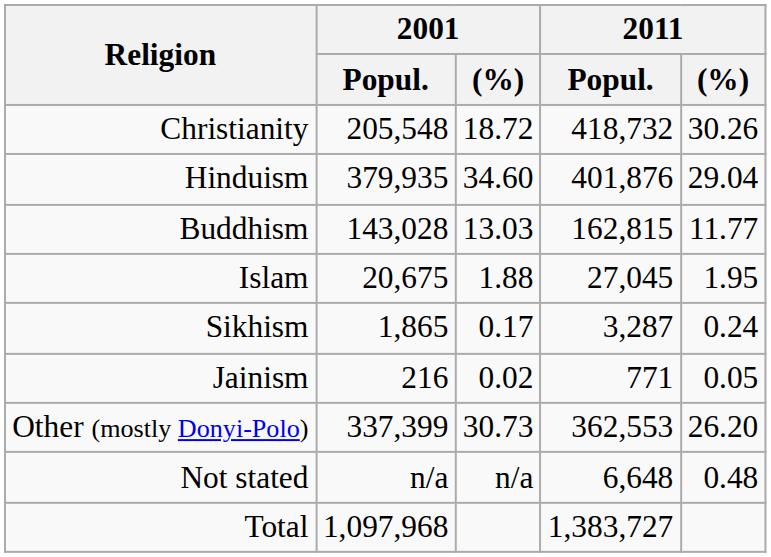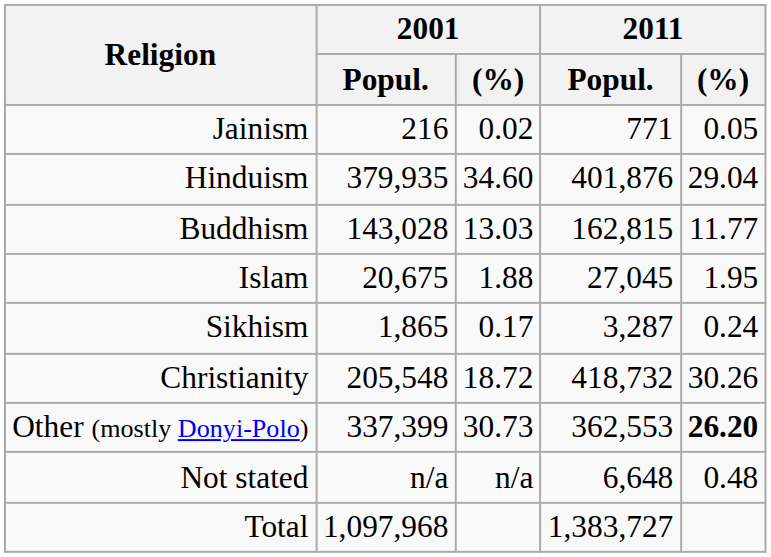rows swapped: Christianity <-> Jainism
Other (mostly Donyi-Polo) | 2011 / (%): normal -> bold
